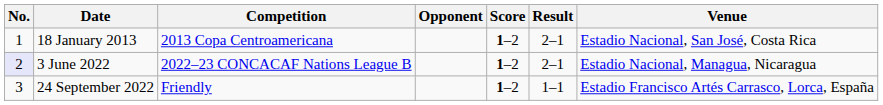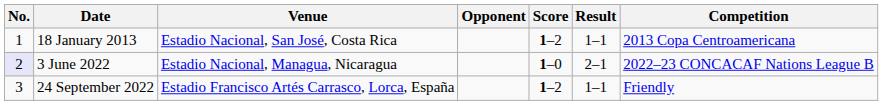columns swapped: Venue <-> Competition
18 January 2013 | Result: 2–1 -> 1–1
3 June 2022 | Score: 1–2 -> 1–0
